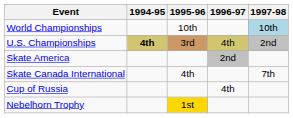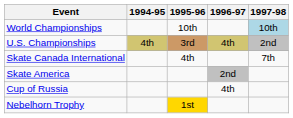U.S. Championships | 1994-95: bold -> normal
rows swapped: Skate America <-> Skate Canada International
